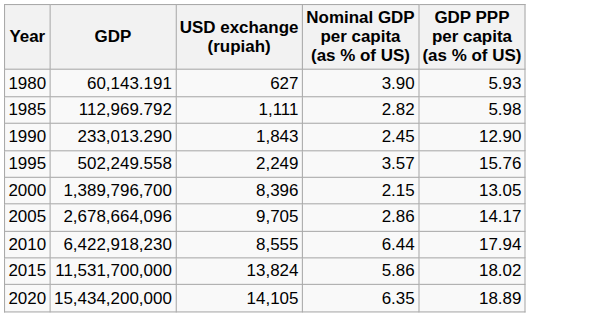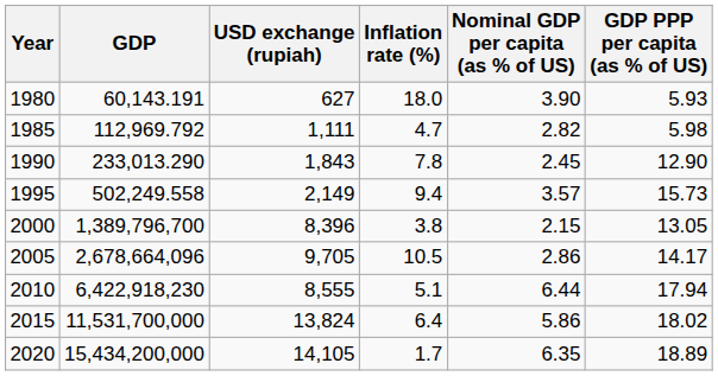+ column: Inflation rate (%) | 18.0 | 4.7 | 7.8 | 9.4 | 3.8 | 10.5 | 5.1 | 6.4 | 1.7
1995 | USD exchange (rupiah): 2,249 -> 2,149
1995 | GDP PPP per capita (as % of US): 15.76 -> 15.73
